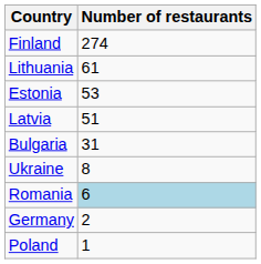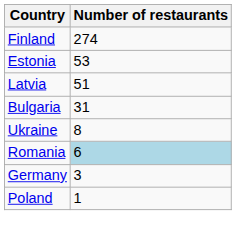- row: Lithuania | 61
Germany | Number of restaurants: 2 -> 3
